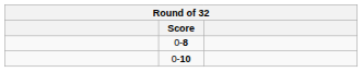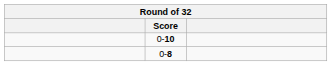rows swapped: 0-10 <-> 0-8
